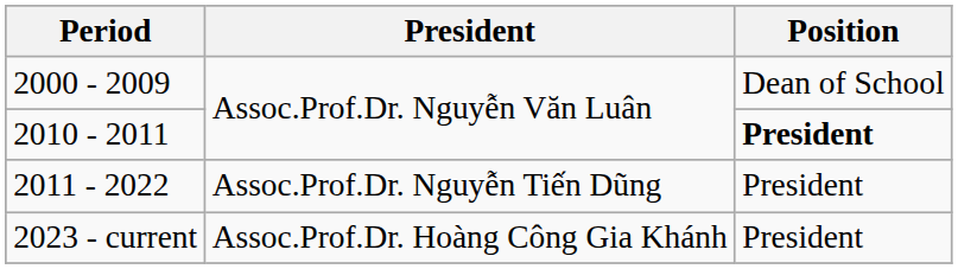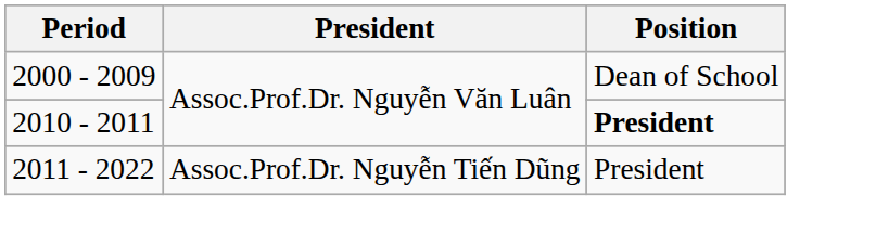- row: 2023 - current | Assoc.Prof.Dr. Hoàng Công Gia Khánh | President
